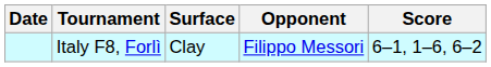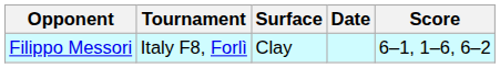columns swapped: Date <-> Opponent
